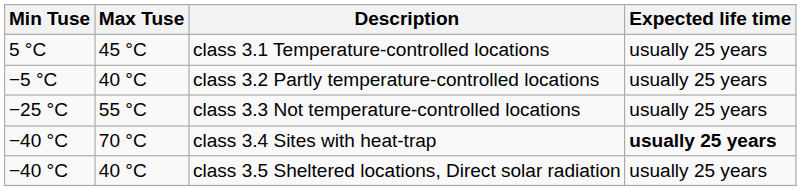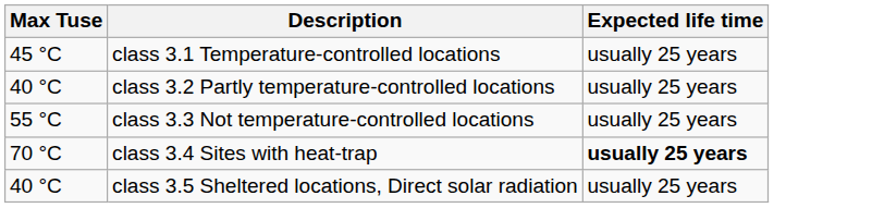- column: Min Tuse | 5 °C | −5 °C | −25 °C | −40 °C | −40 °C
